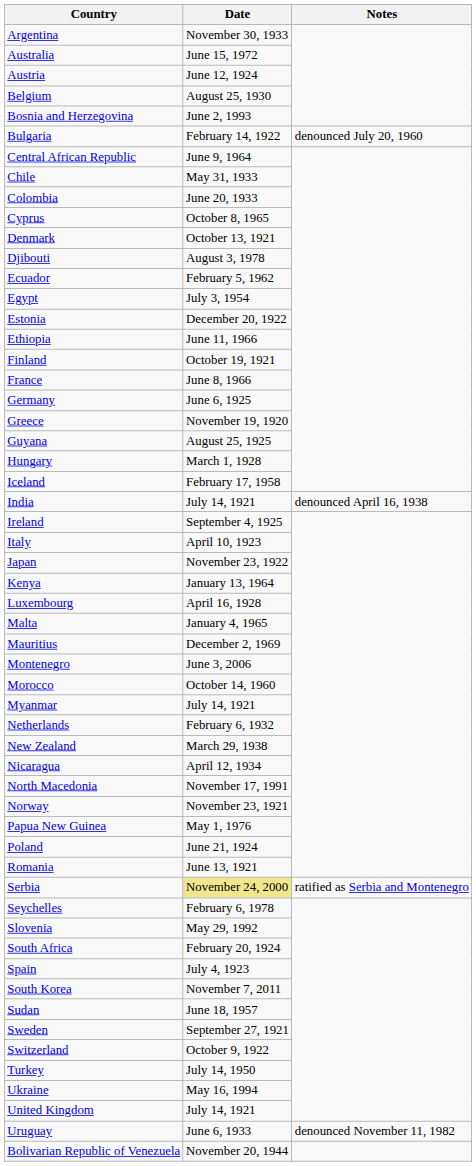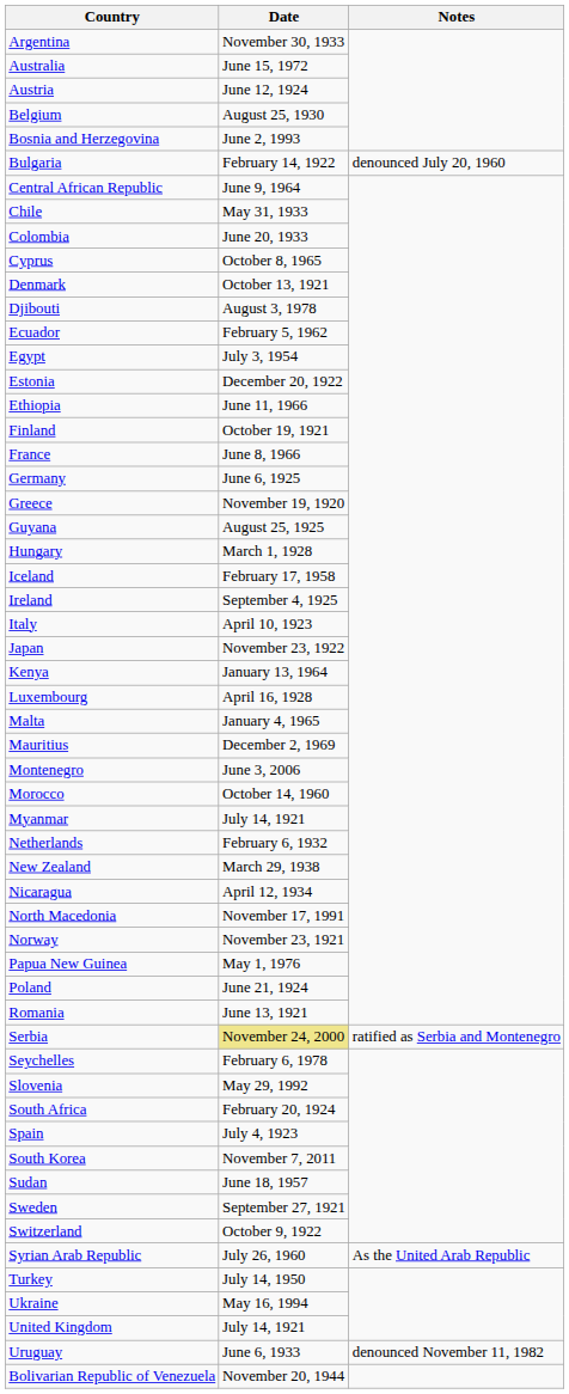- row: India | July 14, 1921 | denounced April 16, 1938
+ row: Syrian Arab Republic | July 26, 1960 | As the United Arab Republic
